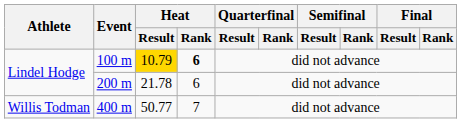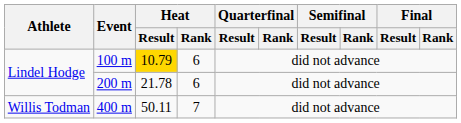100 m | Heat / Rank: bold -> normal
400 m | Heat / Result: 50.77 -> 50.11
